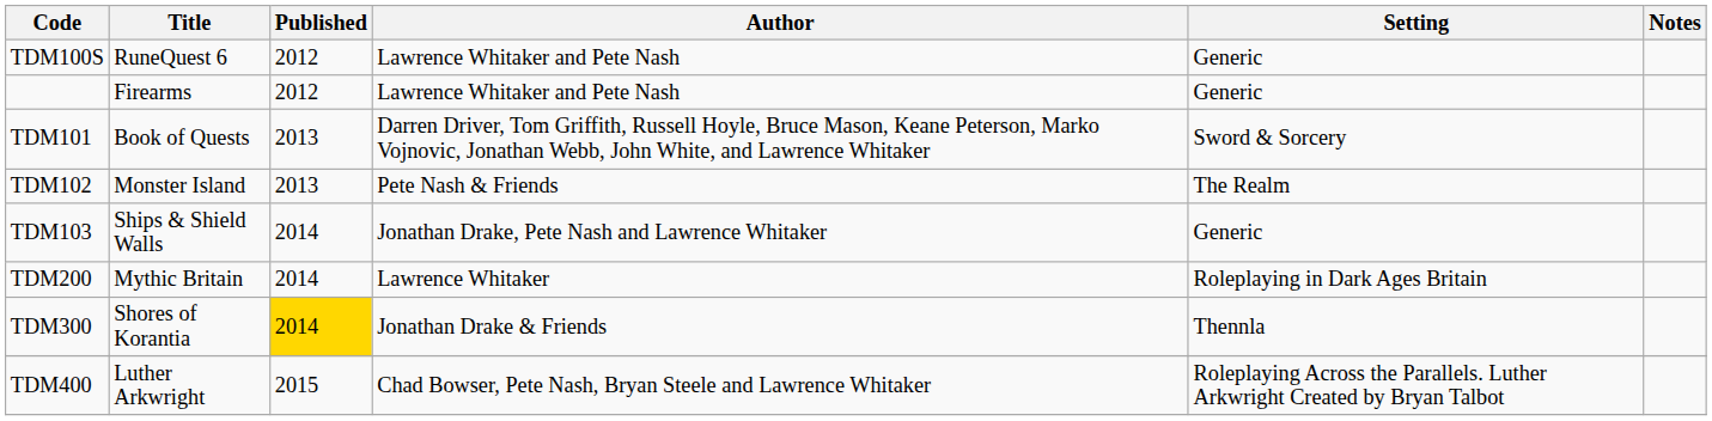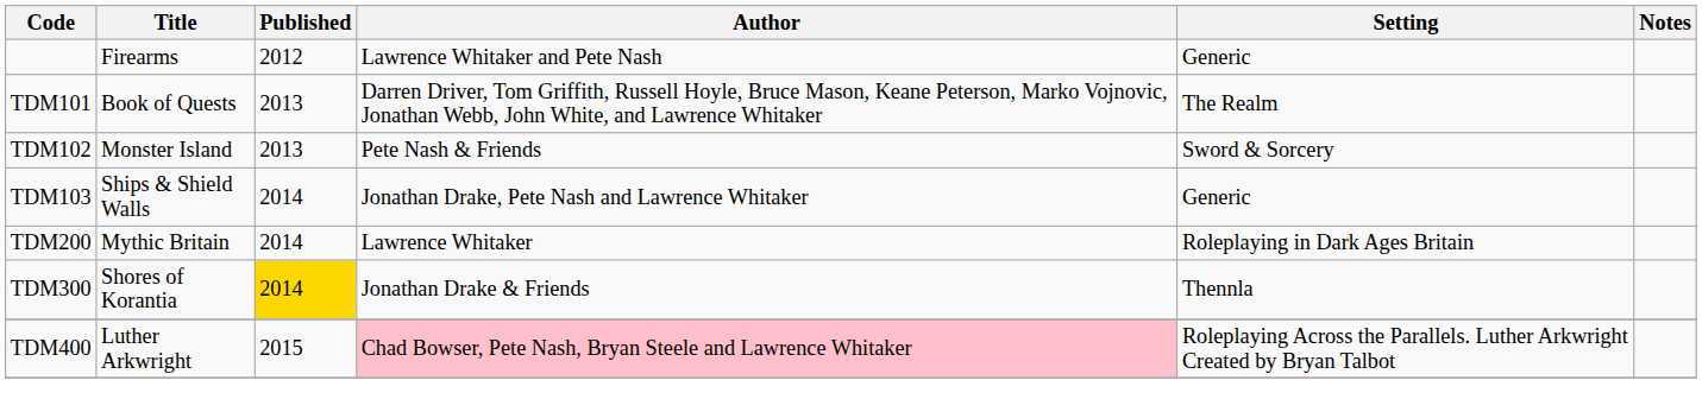- row: TDM100S | RuneQuest 6 | 2012 | Lawrence Whitaker and Pete Nash | Generic
TDM101 | Setting: Sword & Sorcery -> The Realm
TDM102 | Setting: The Realm -> Sword & Sorcery
TDM400 | Author: no background -> pink background
